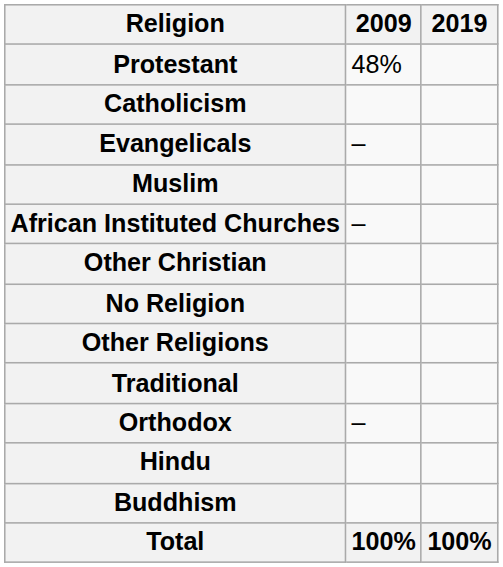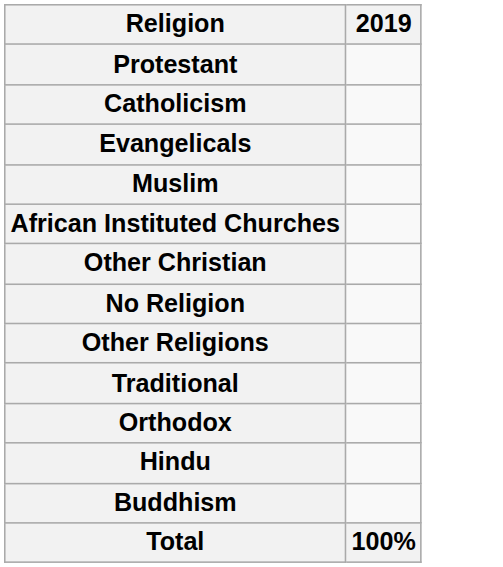- column: 2009 | 48% | – | – | – | 100%
